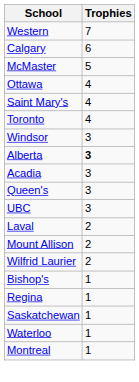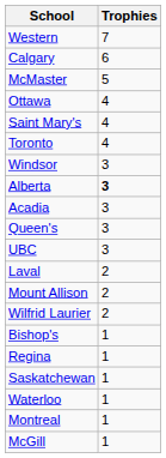+ row: McGill | 1
